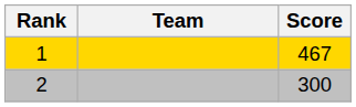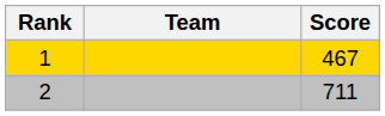2 | Score: 300 -> 711
